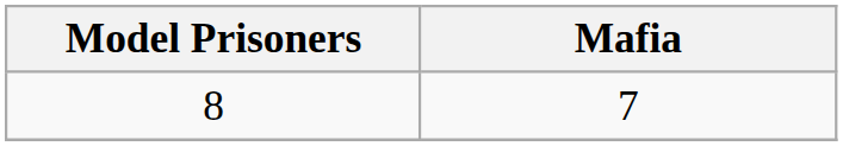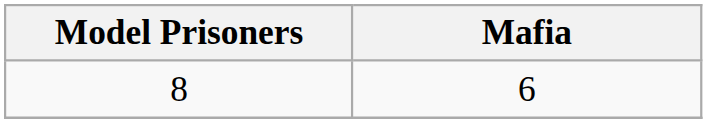8 | Mafia: 7 -> 6
